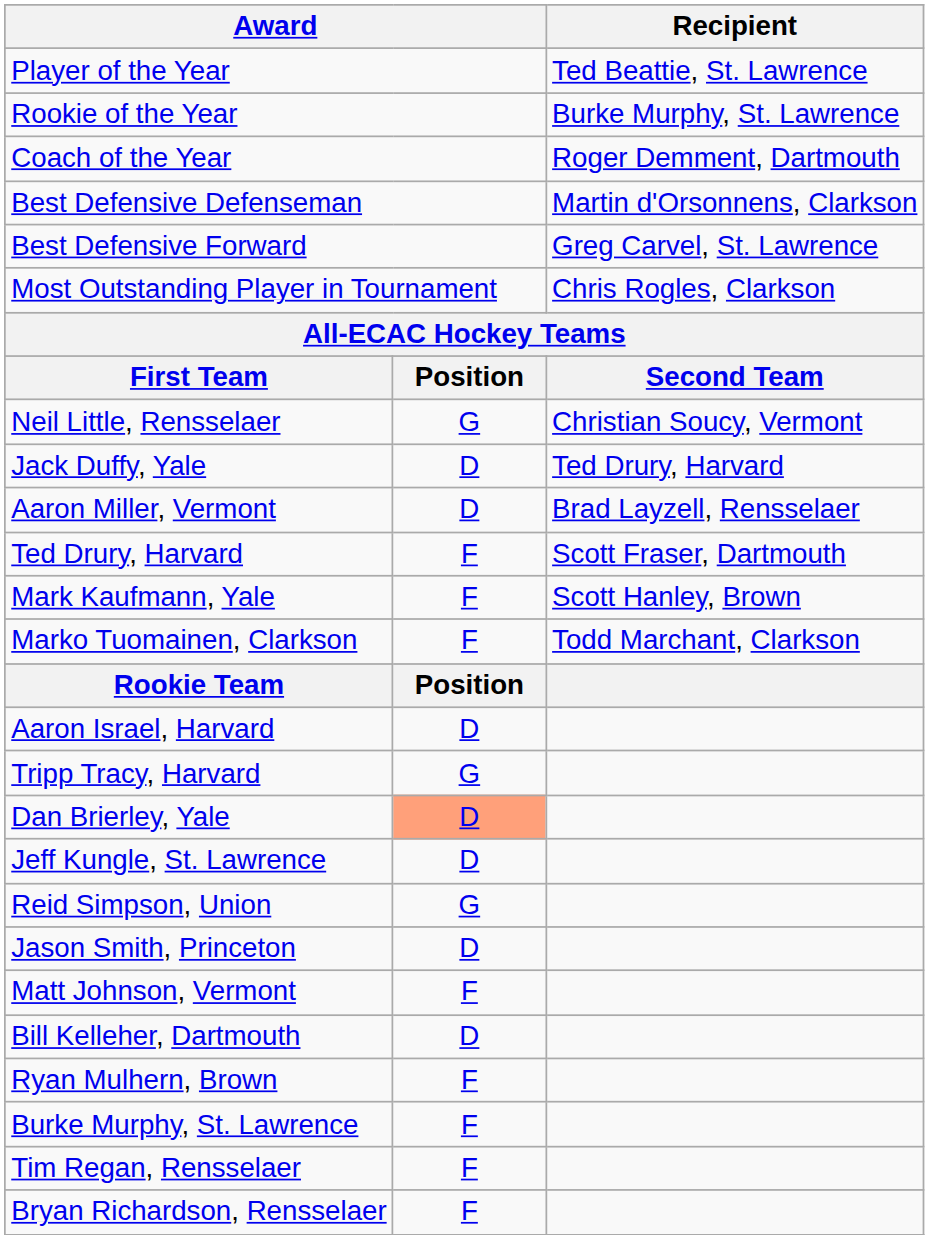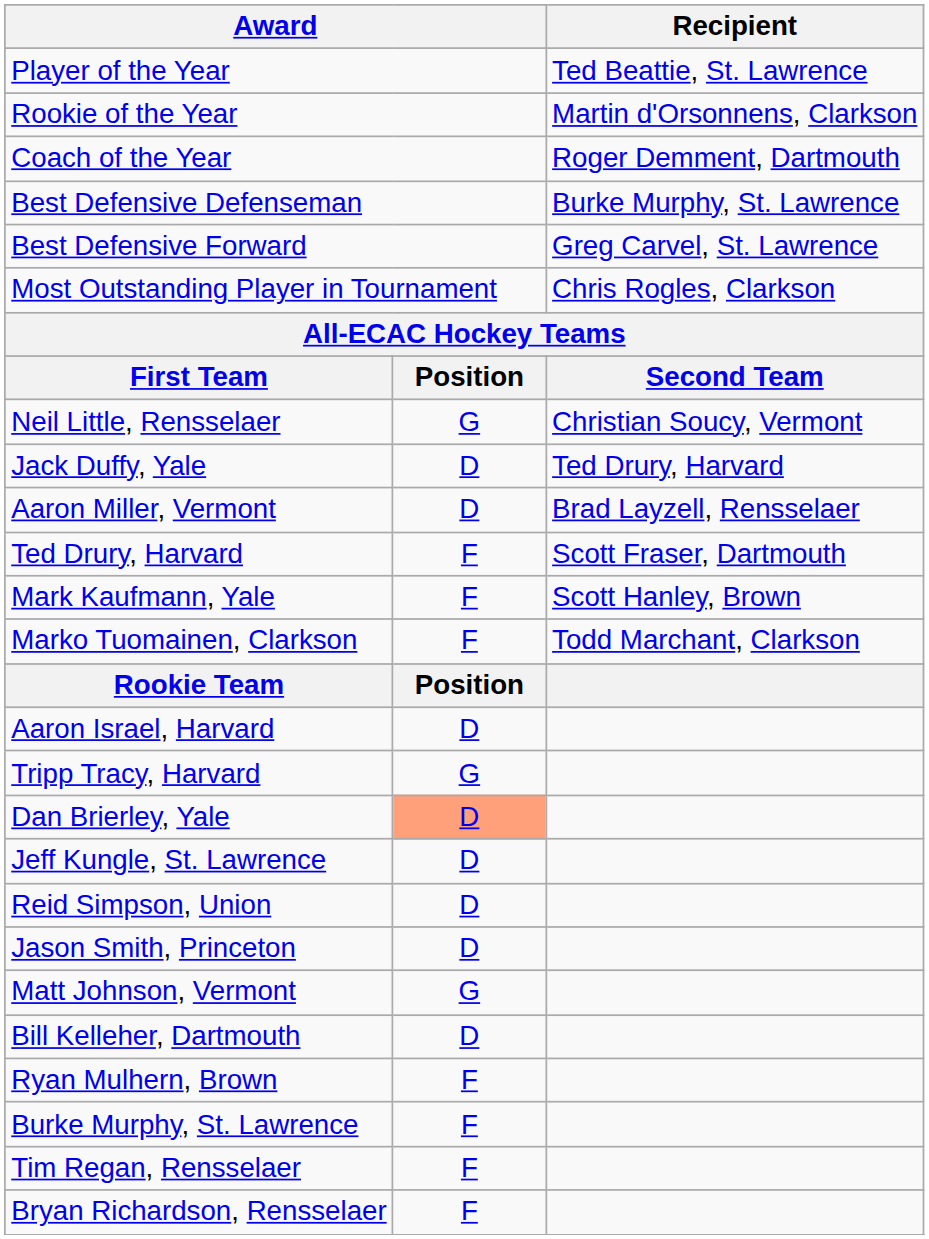Rookie of the Year | Recipient: Burke Murphy, St. Lawrence -> Martin d'Orsonnens, Clarkson
Best Defensive Defenseman | Recipient: Martin d'Orsonnens, Clarkson -> Burke Murphy, St. Lawrence
Reid Simpson, Union | column 2: G -> D
Matt Johnson, Vermont | column 2: F -> G
